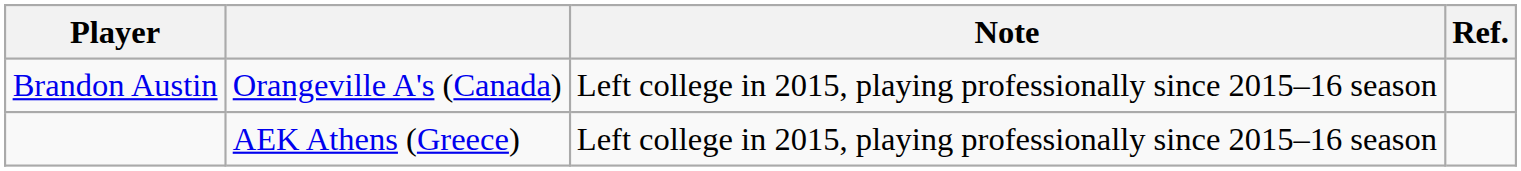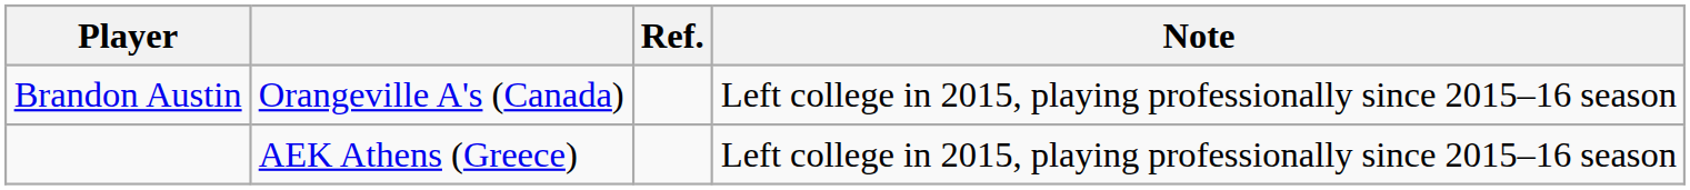columns swapped: Note <-> Ref.
